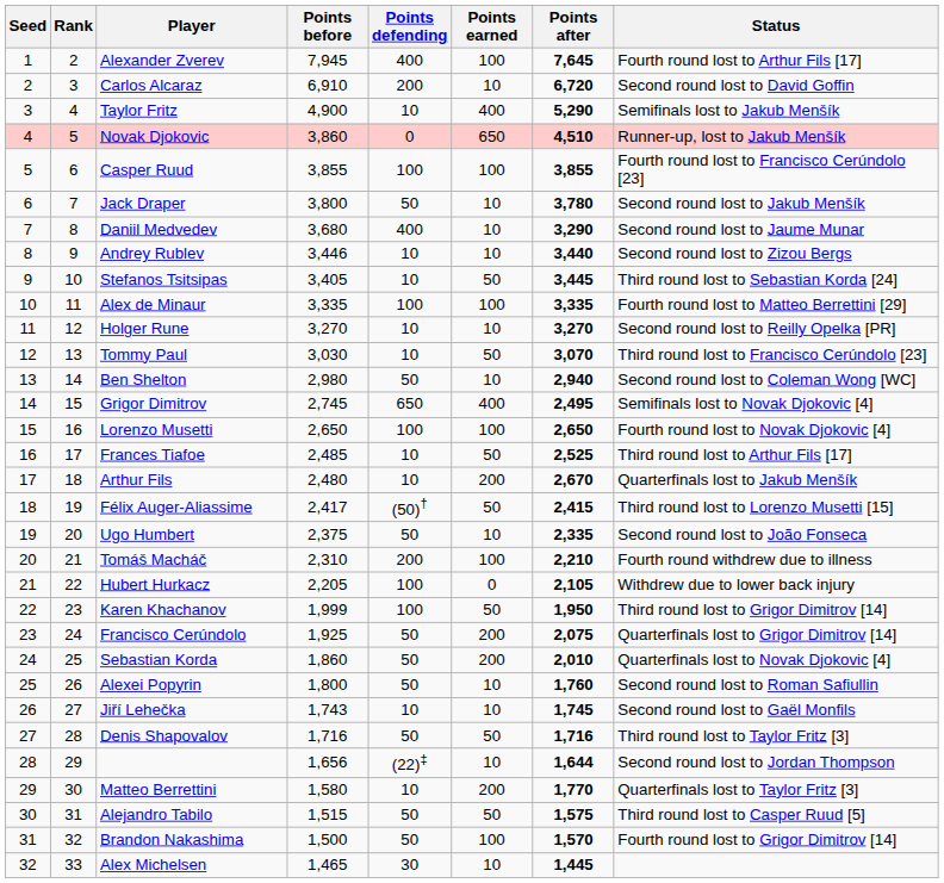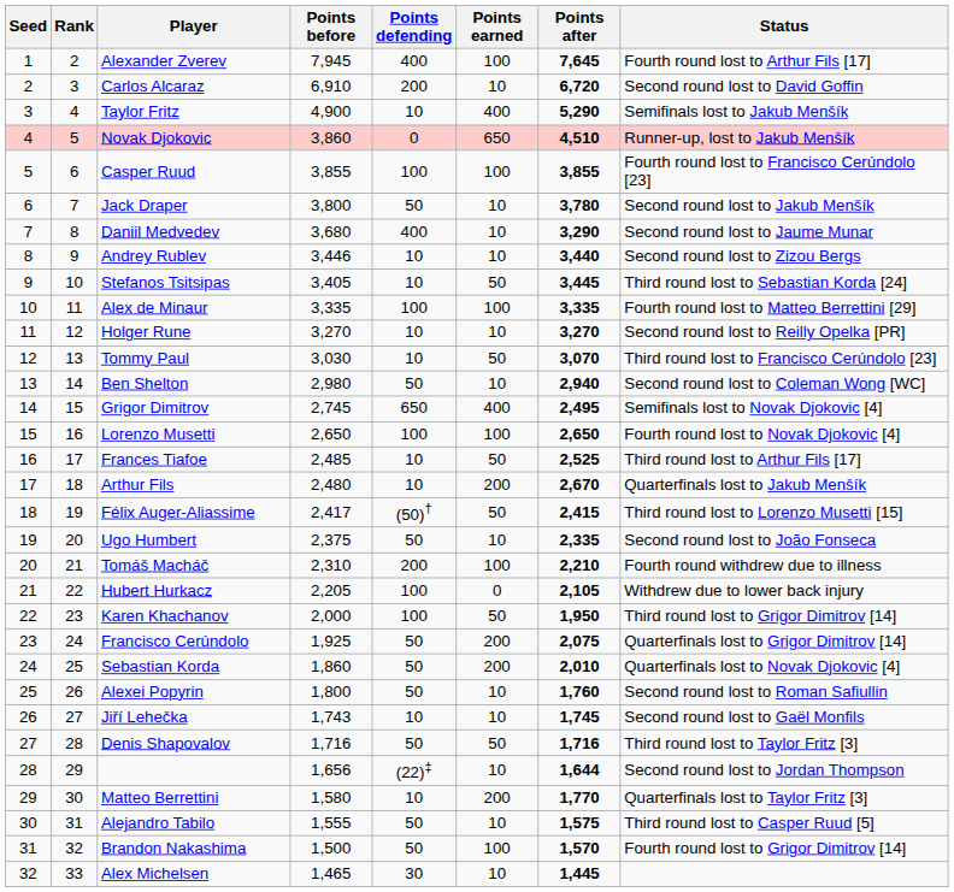Karen Khachanov | Points before: 1,999 -> 2,000
Alejandro Tabilo | Points before: 1,515 -> 1,555
Alejandro Tabilo | Points earned: 50 -> 10
